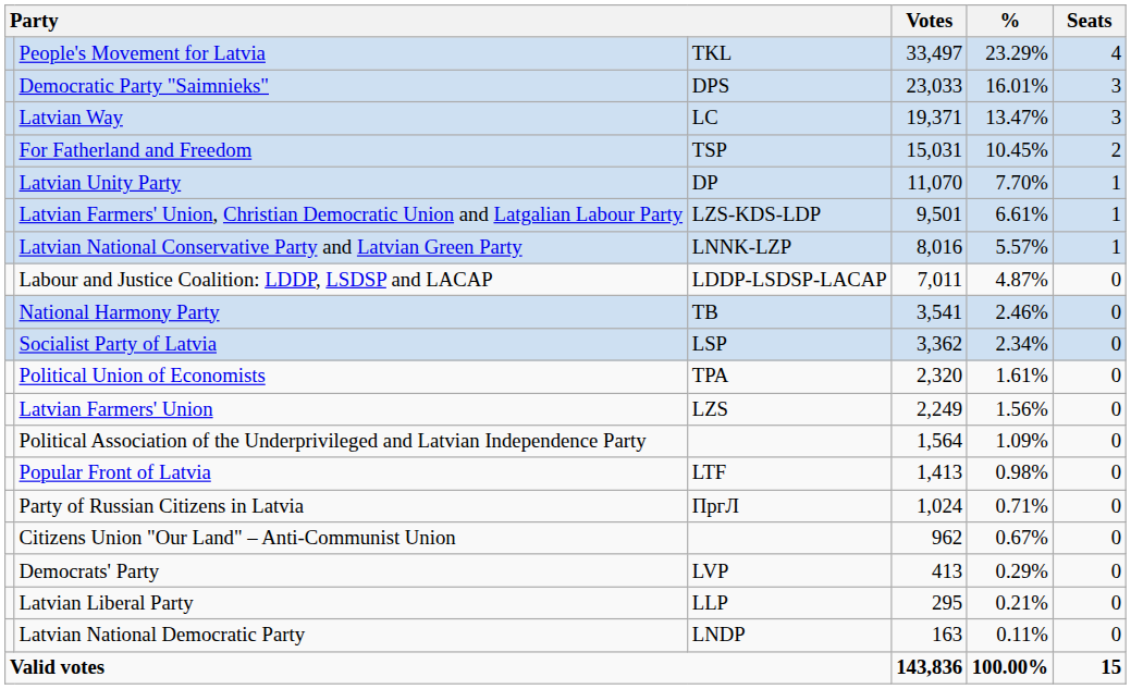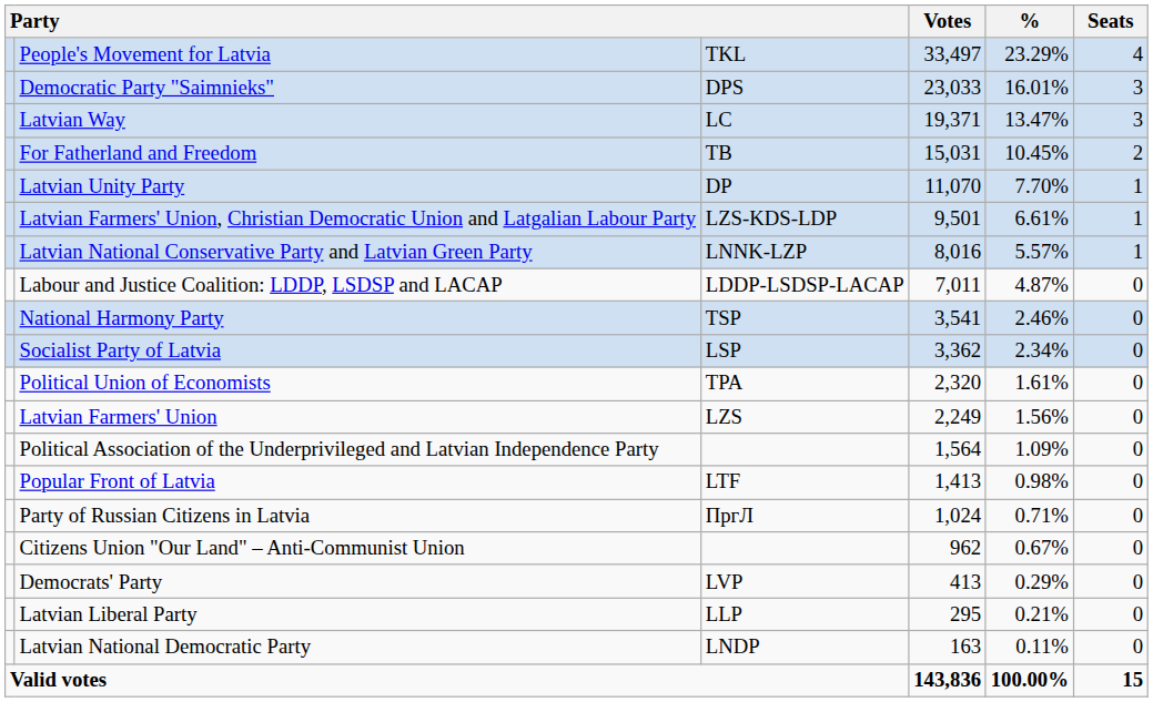For Fatherland and Freedom | column 3: TSP -> TB
National Harmony Party | column 3: TB -> TSP
